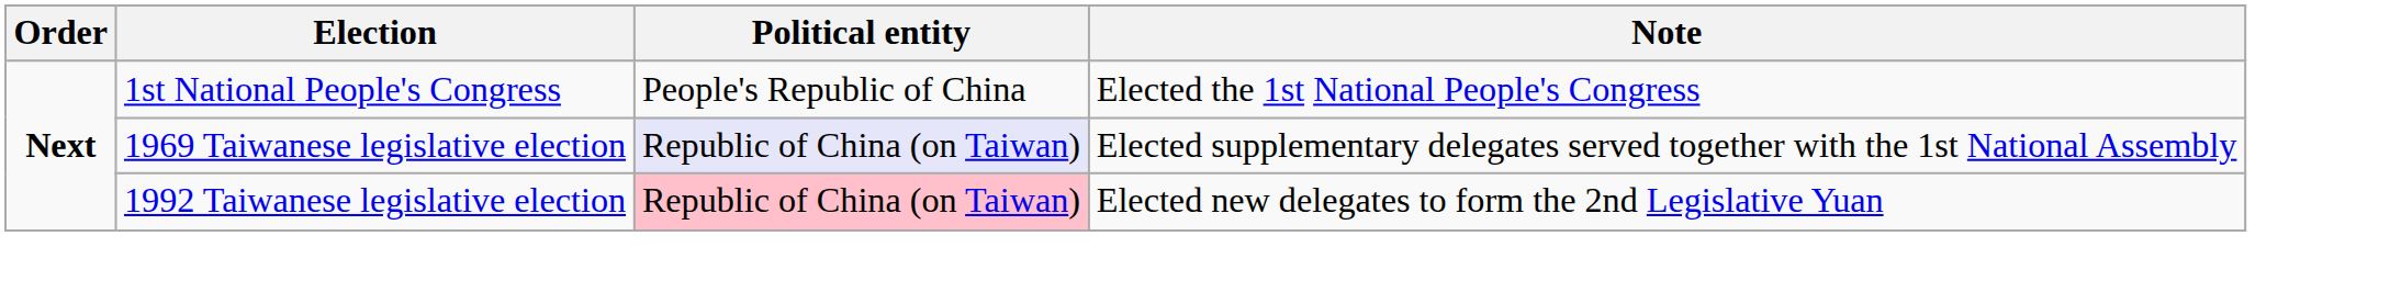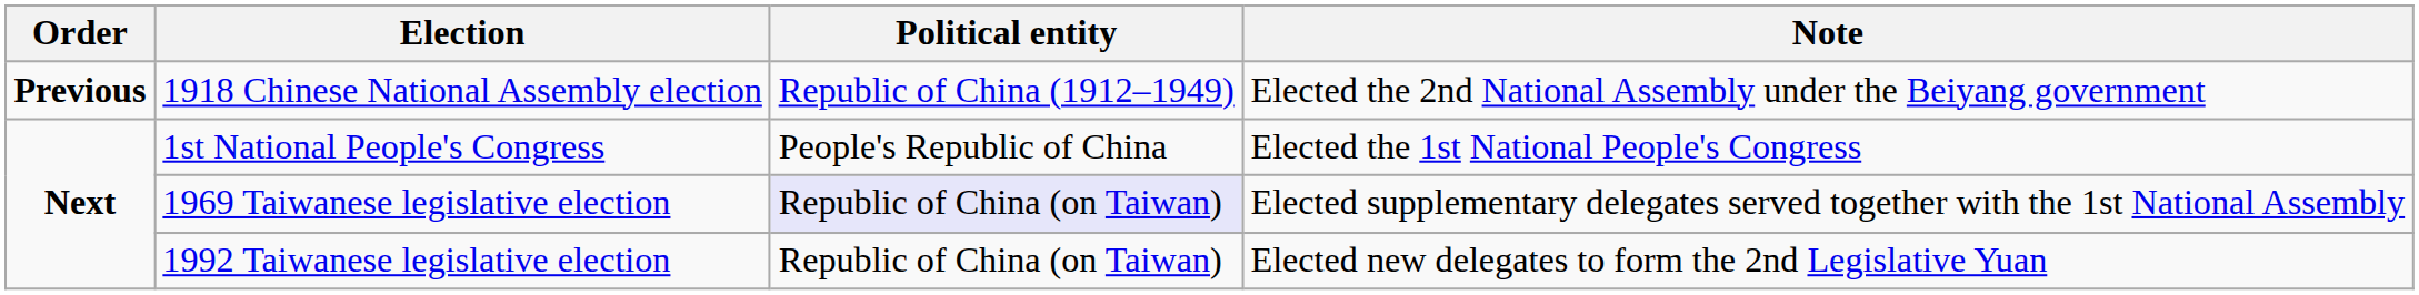+ row: Previous | 1918 Chinese National Assembly election | Republic of China (1912–1949) | Elected the 2nd National Assembly under the Beiyang government
1992 Taiwanese legislative election | Political entity: pink background -> no background
